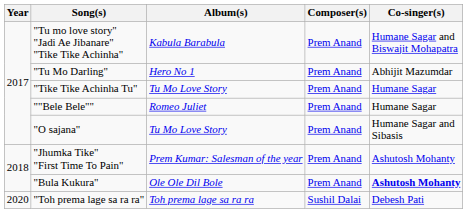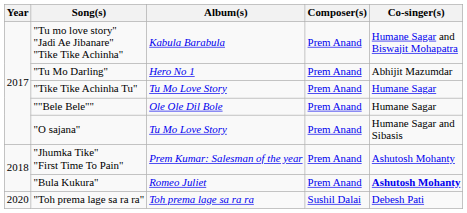""Bele Bele"" | Album(s): Romeo Juliet -> Ole Ole Dil Bole
"Bula Kukura" | Album(s): Ole Ole Dil Bole -> Romeo Juliet
